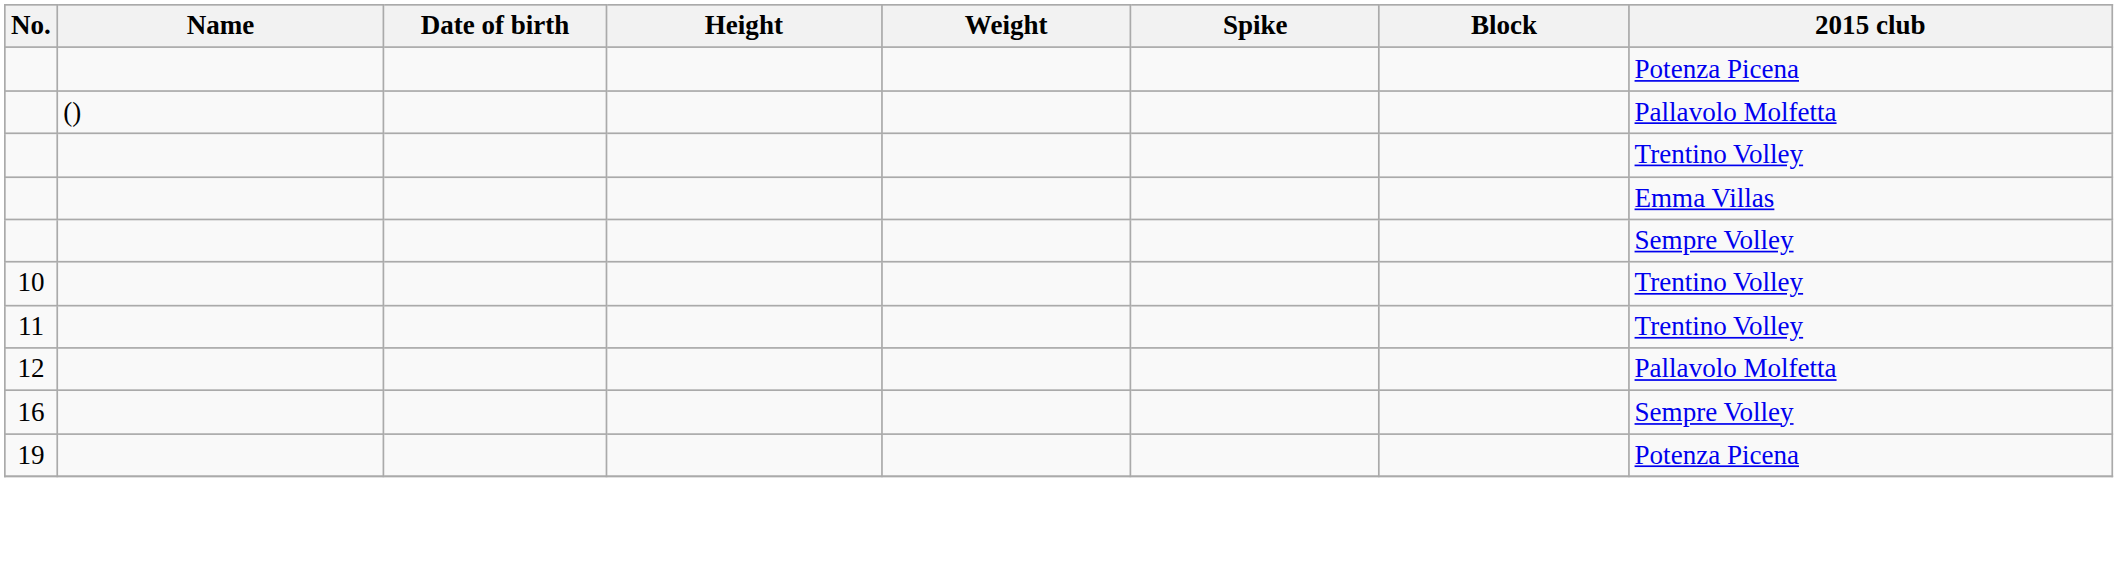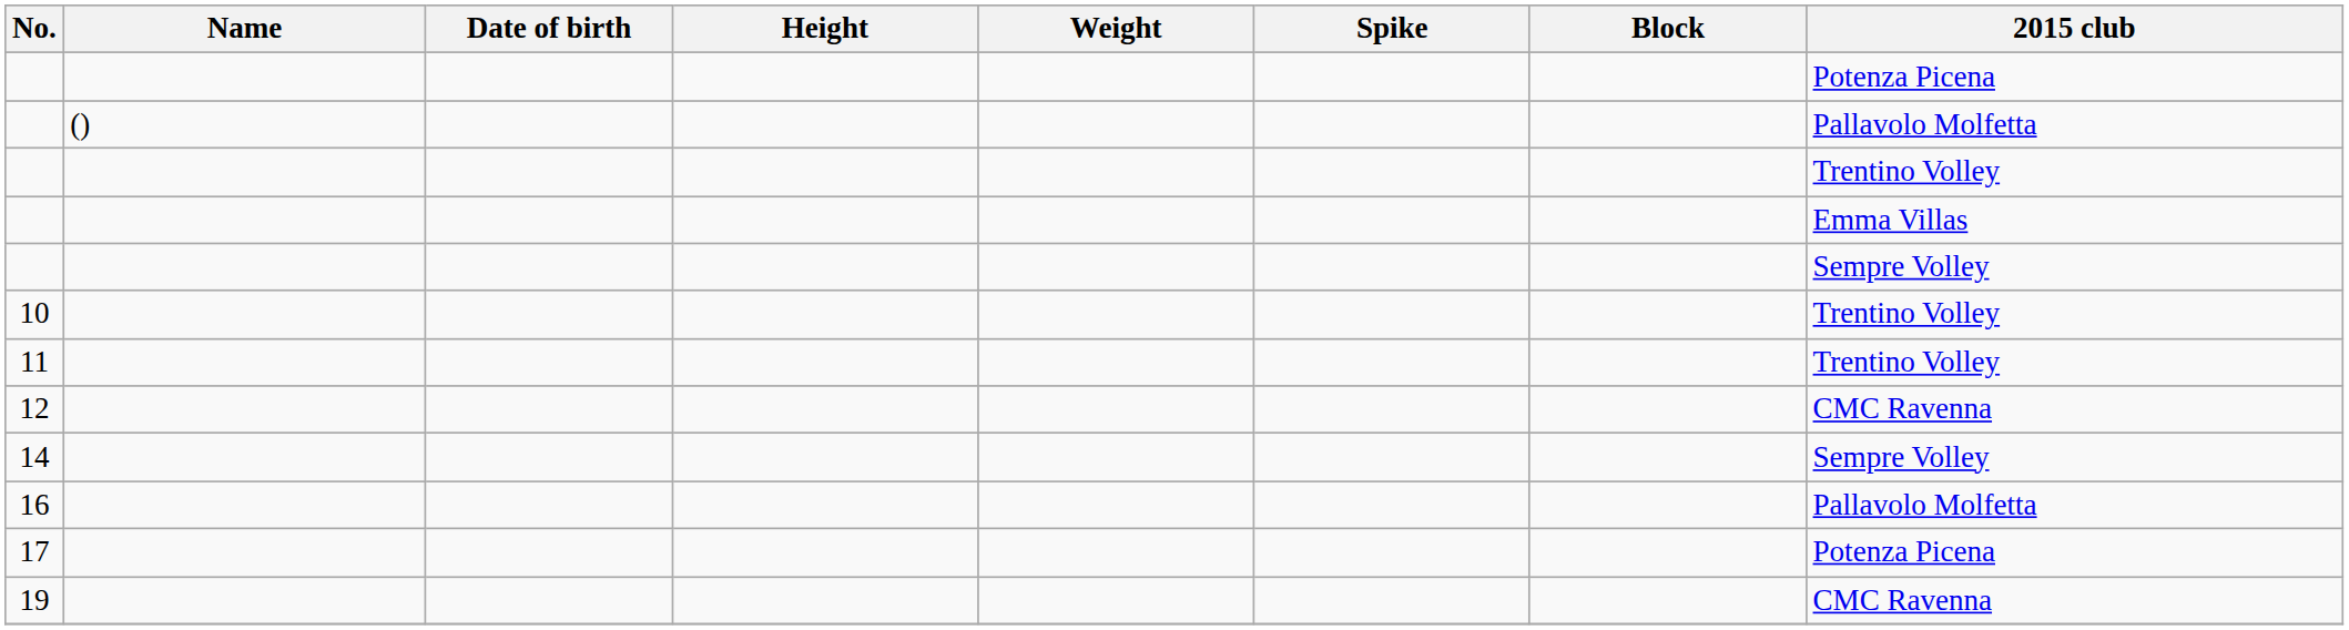12 | 2015 club: Pallavolo Molfetta -> CMC Ravenna
+ row: 14 | Sempre Volley
16 | 2015 club: Sempre Volley -> Pallavolo Molfetta
+ row: 17 | Potenza Picena
19 | 2015 club: Potenza Picena -> CMC Ravenna
